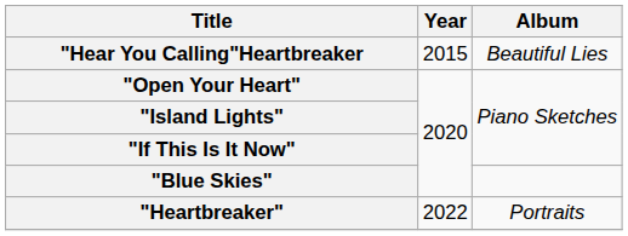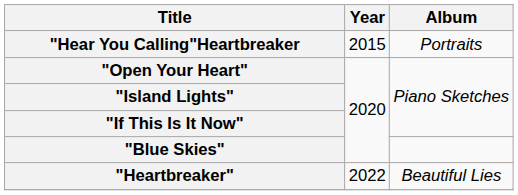"Hear You Calling"Heartbreaker | Album: Beautiful Lies -> Portraits
"Heartbreaker" | Album: Portraits -> Beautiful Lies
